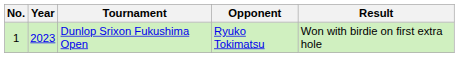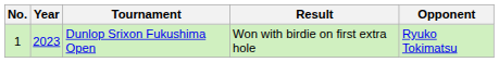columns swapped: Opponent <-> Result
